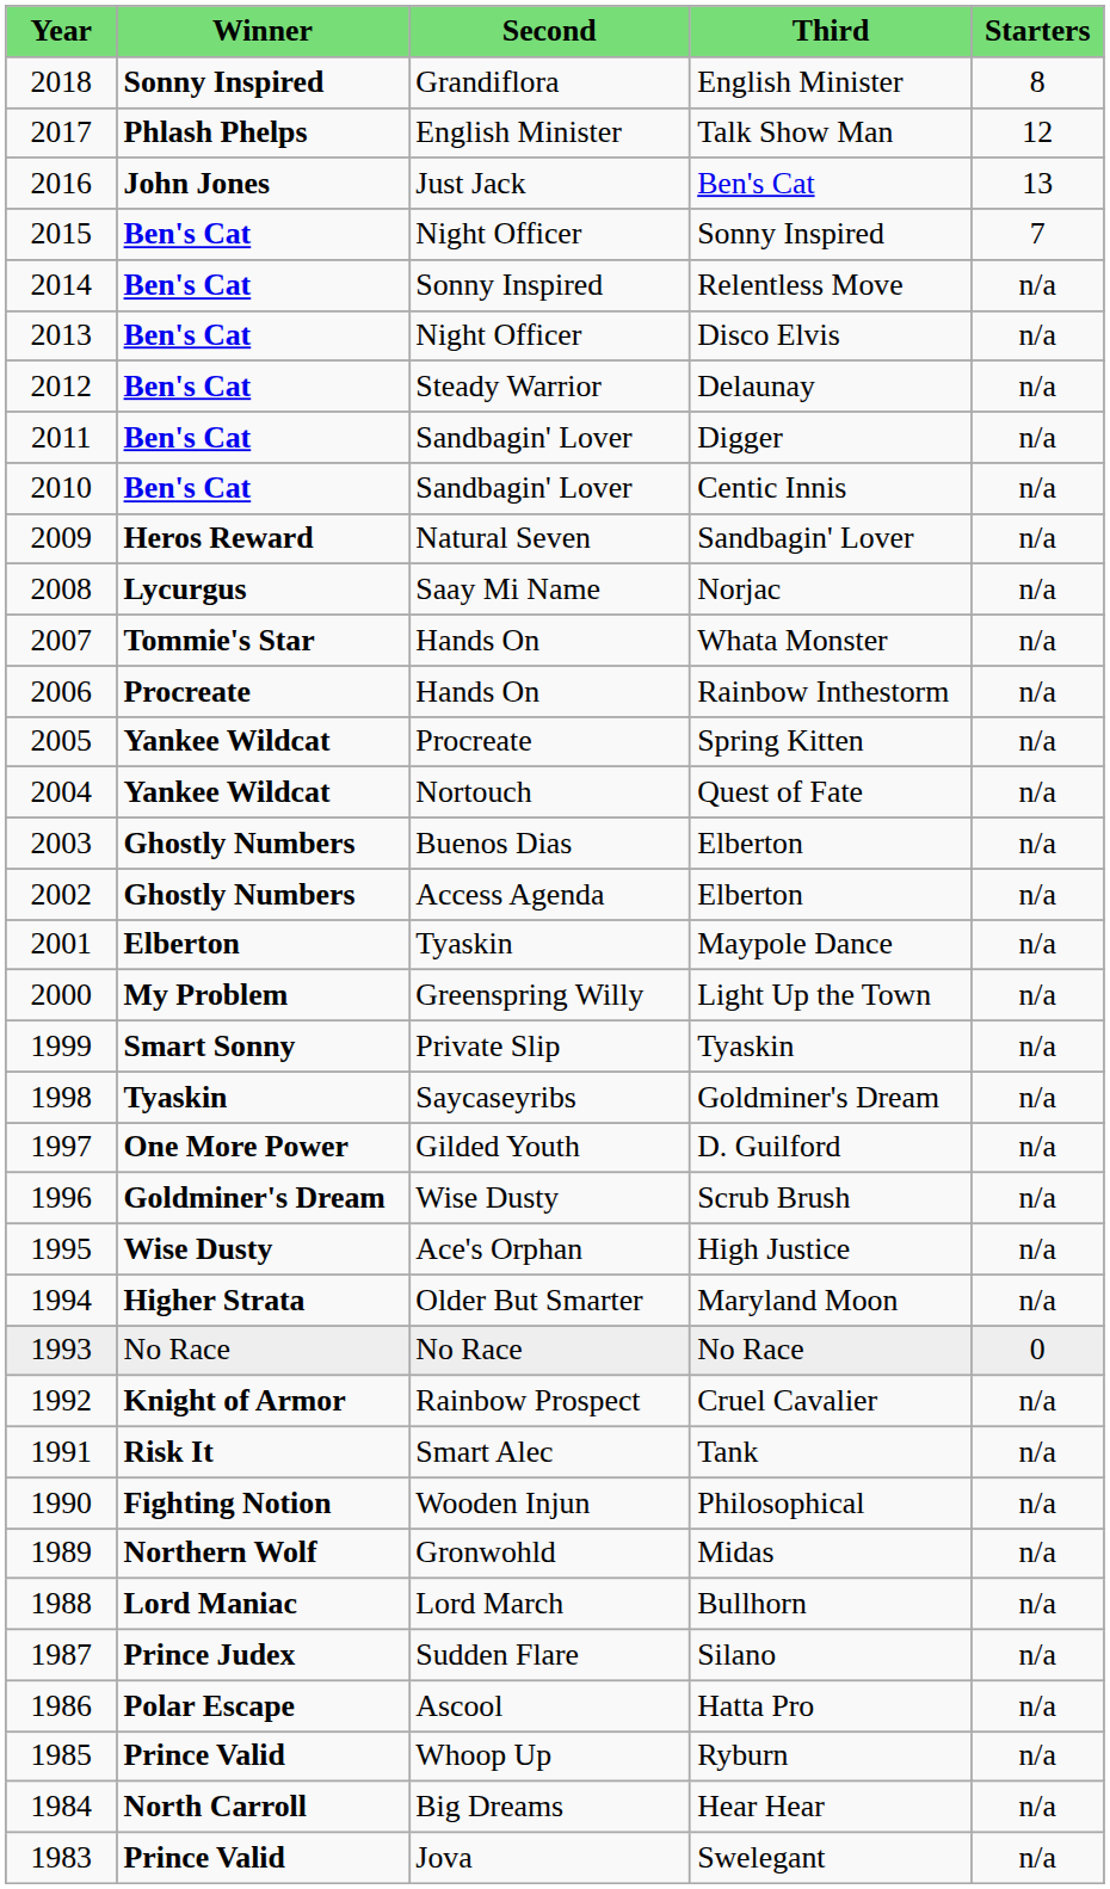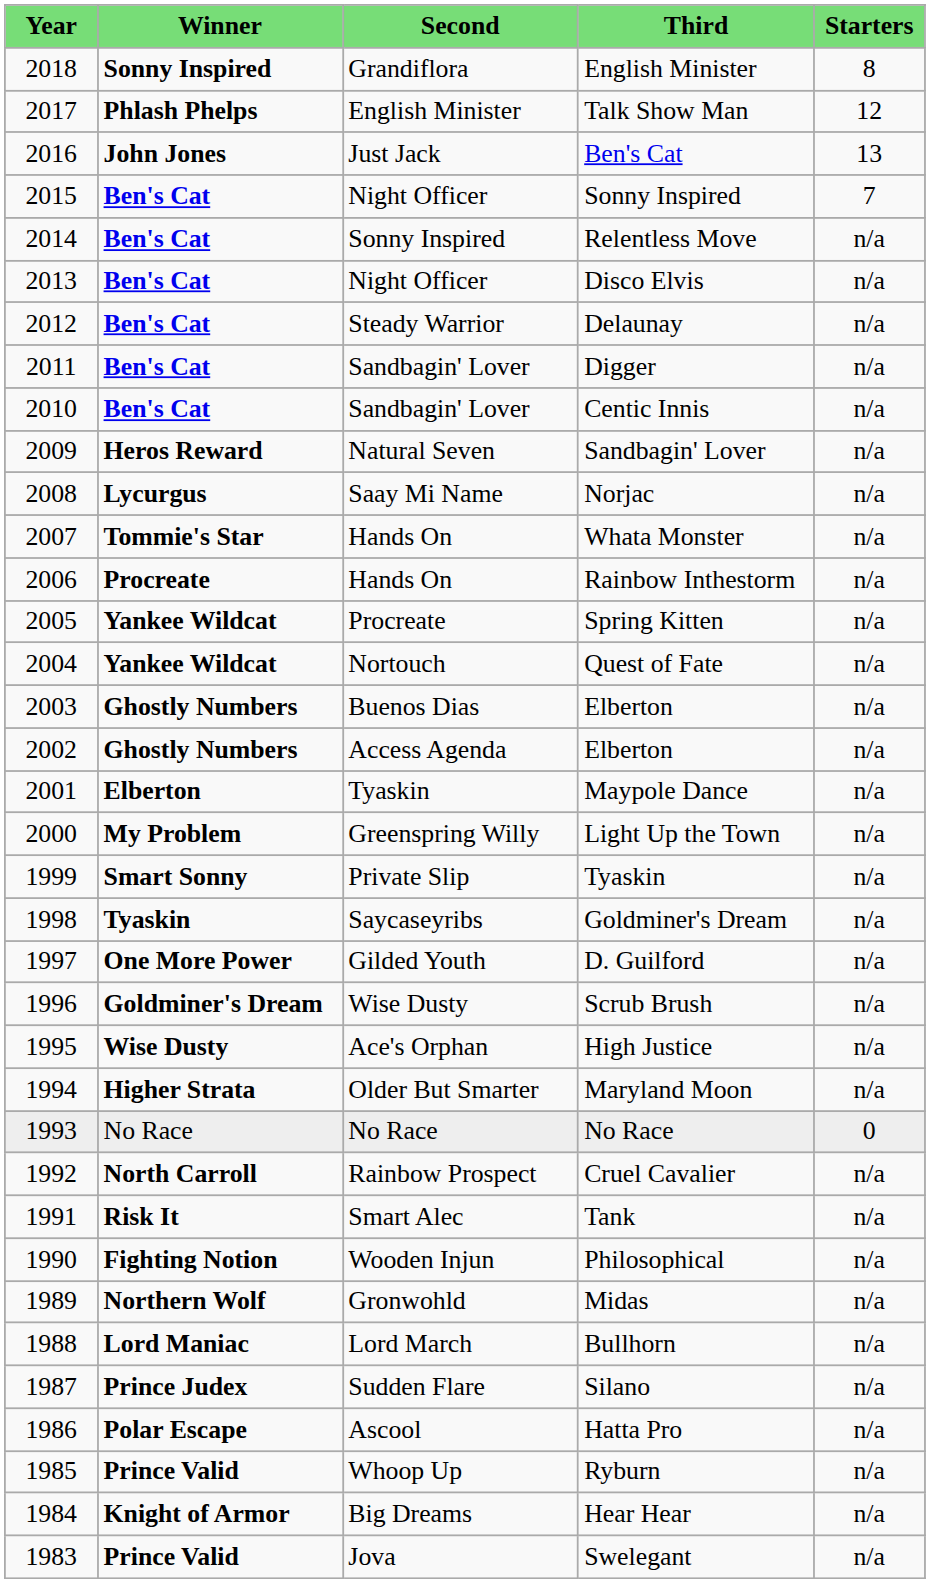Cruel Cavalier | column 2: Knight of Armor -> North Carroll
Hear Hear | column 2: North Carroll -> Knight of Armor
